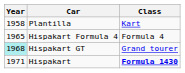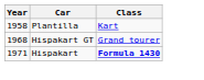- row: 1965 | Hispakart Formula 4 | Formula 4
Hispakart GT | Year: paleturquoise background -> no background
